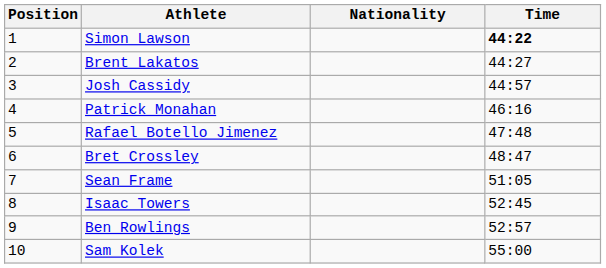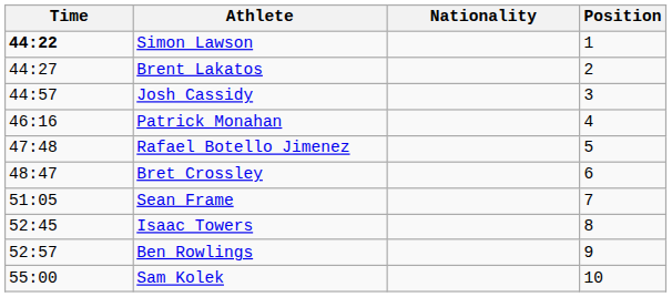columns swapped: Position <-> Time
